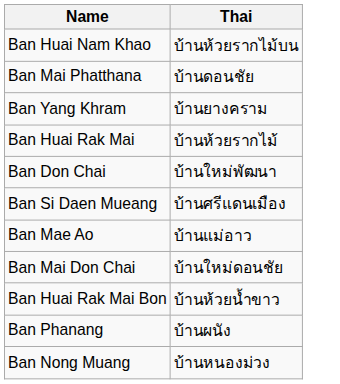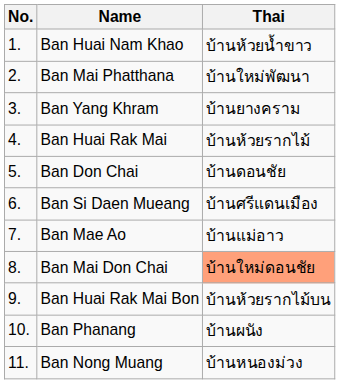+ column: No. | 1. | 2. | 3. | 4. | 5. | 6. | 7. | 8. | 9. | 10. | 11.
Ban Huai Nam Khao | Thai: บ้านห้วยรากไม้บน -> บ้านห้วยน้ำขาว
Ban Mai Phatthana | Thai: บ้านดอนชัย -> บ้านใหม่พัฒนา
Ban Don Chai | Thai: บ้านใหม่พัฒนา -> บ้านดอนชัย
Ban Mai Don Chai | Thai: no background -> lightsalmon background
Ban Huai Rak Mai Bon | Thai: บ้านห้วยน้ำขาว -> บ้านห้วยรากไม้บน
